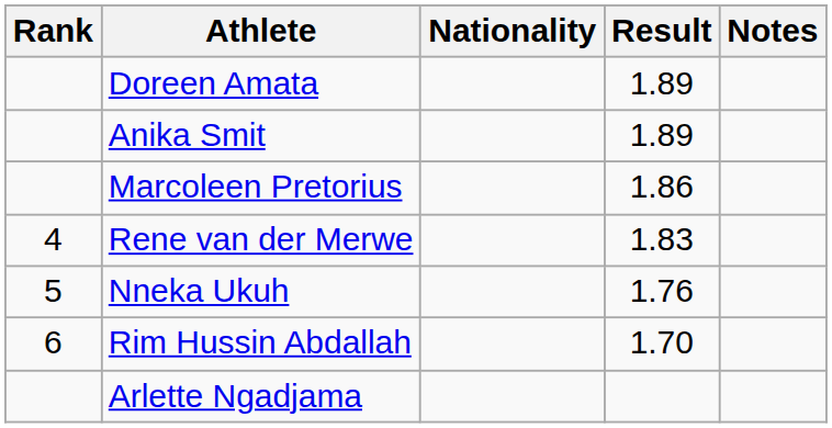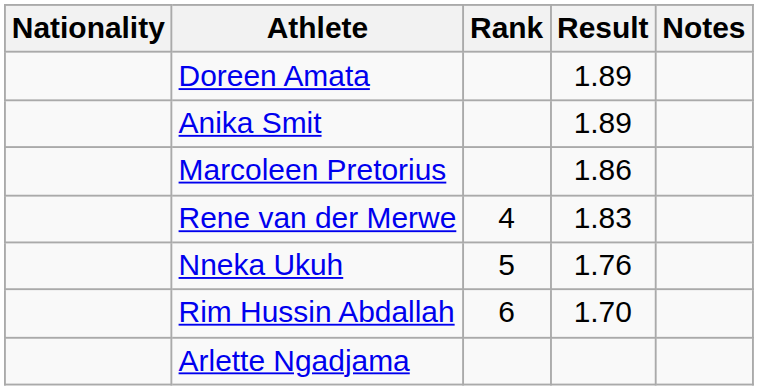columns swapped: Rank <-> Nationality
